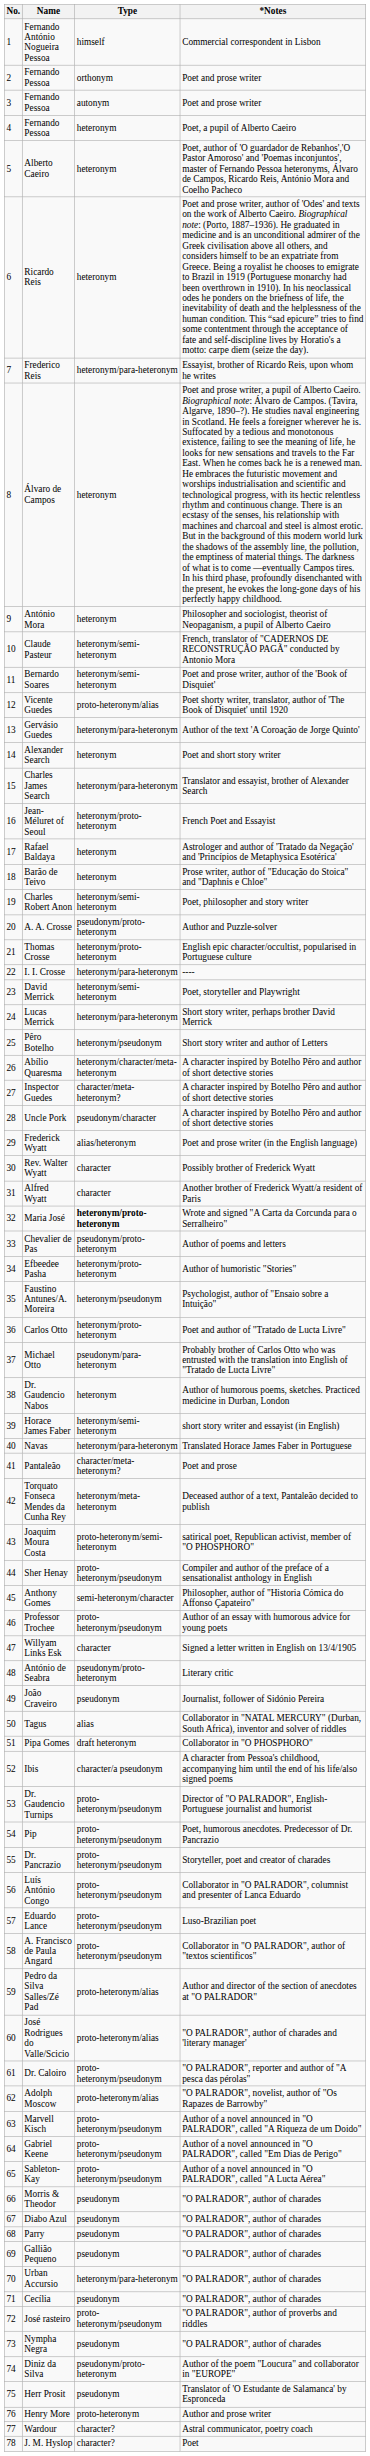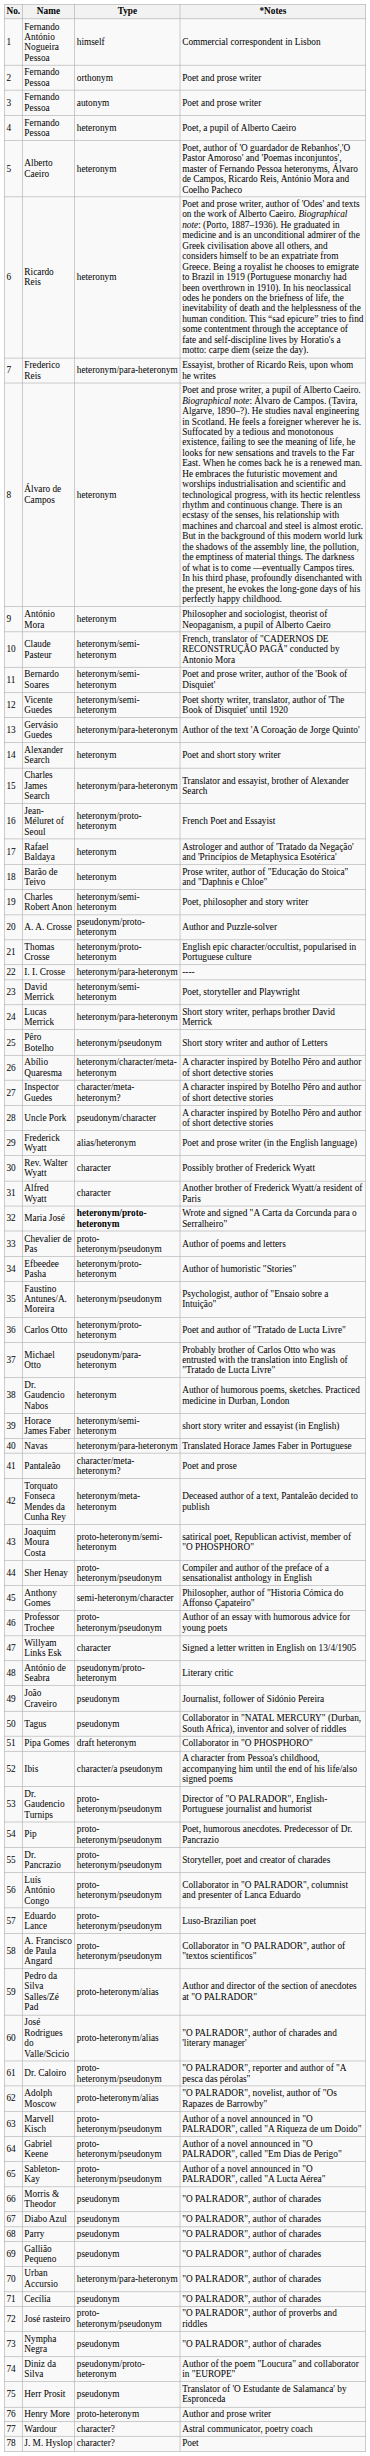Vicente Guedes | Type: proto-heteronym/alias -> heteronym/semi-heteronym
Chevalier de Pas | Type: pseudonym/proto-heteronym -> proto-heteronym/pseudonym
Tagus | Type: alias -> pseudonym
